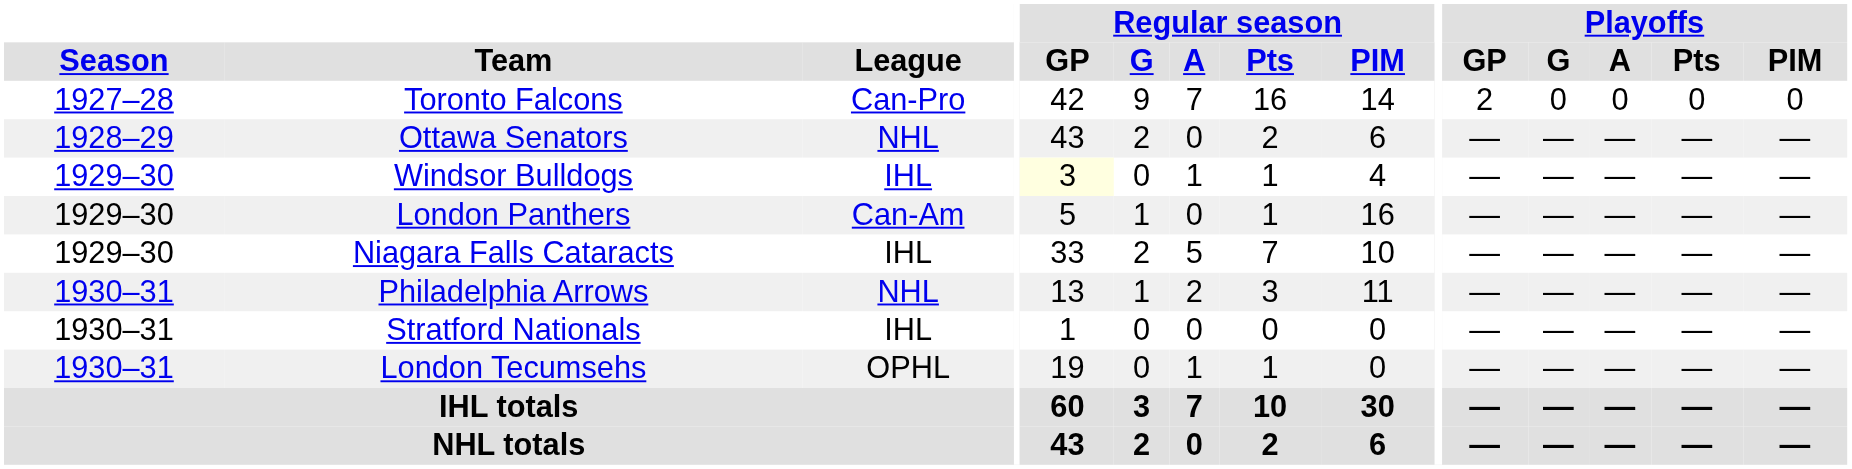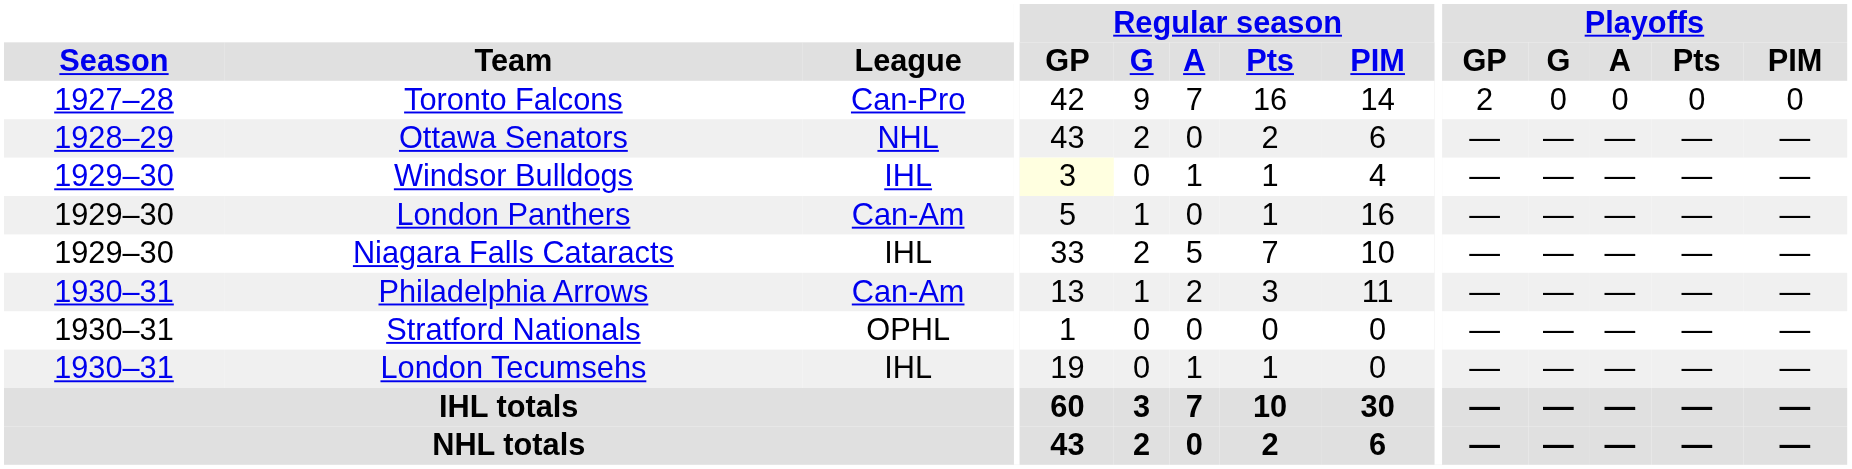Philadelphia Arrows | League: NHL -> Can-Am
Stratford Nationals | League: IHL -> OPHL
London Tecumsehs | League: OPHL -> IHL
